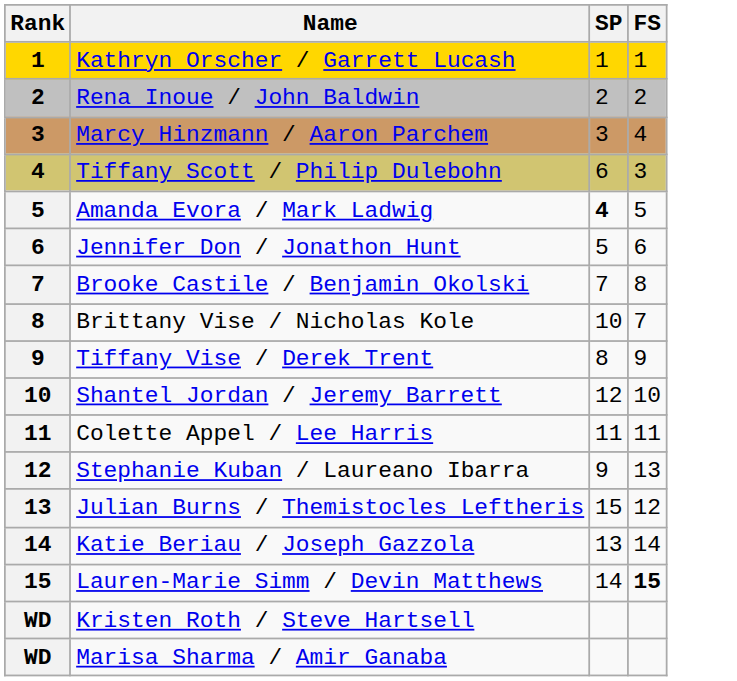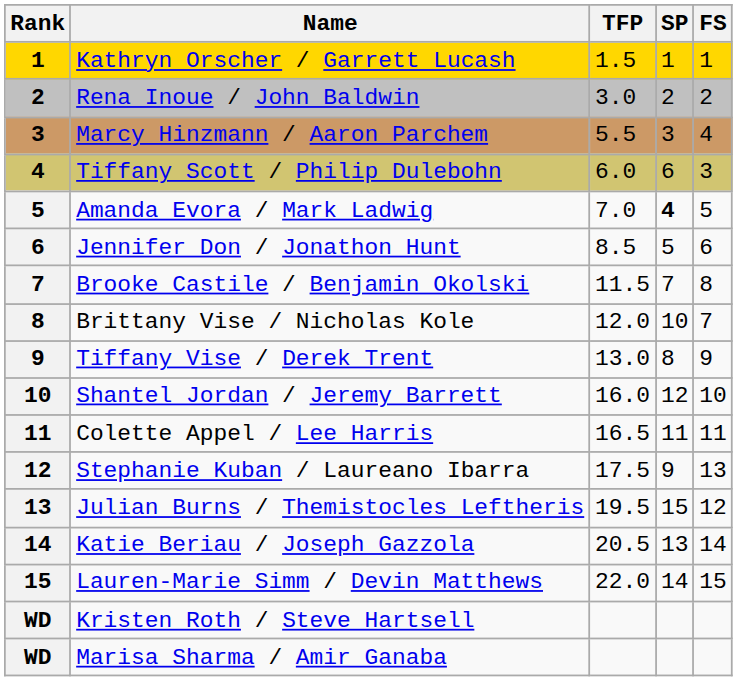+ column: TFP | 1.5 | 3.0 | 5.5 | 6.0 | 7.0 | 8.5 | 11.5 | 12.0 | 13.0 | 16.0 | 16.5 | 17.5 | 19.5 | 20.5 | 22.0
Lauren-Marie Simm / Devin Matthews | FS: bold -> normal
